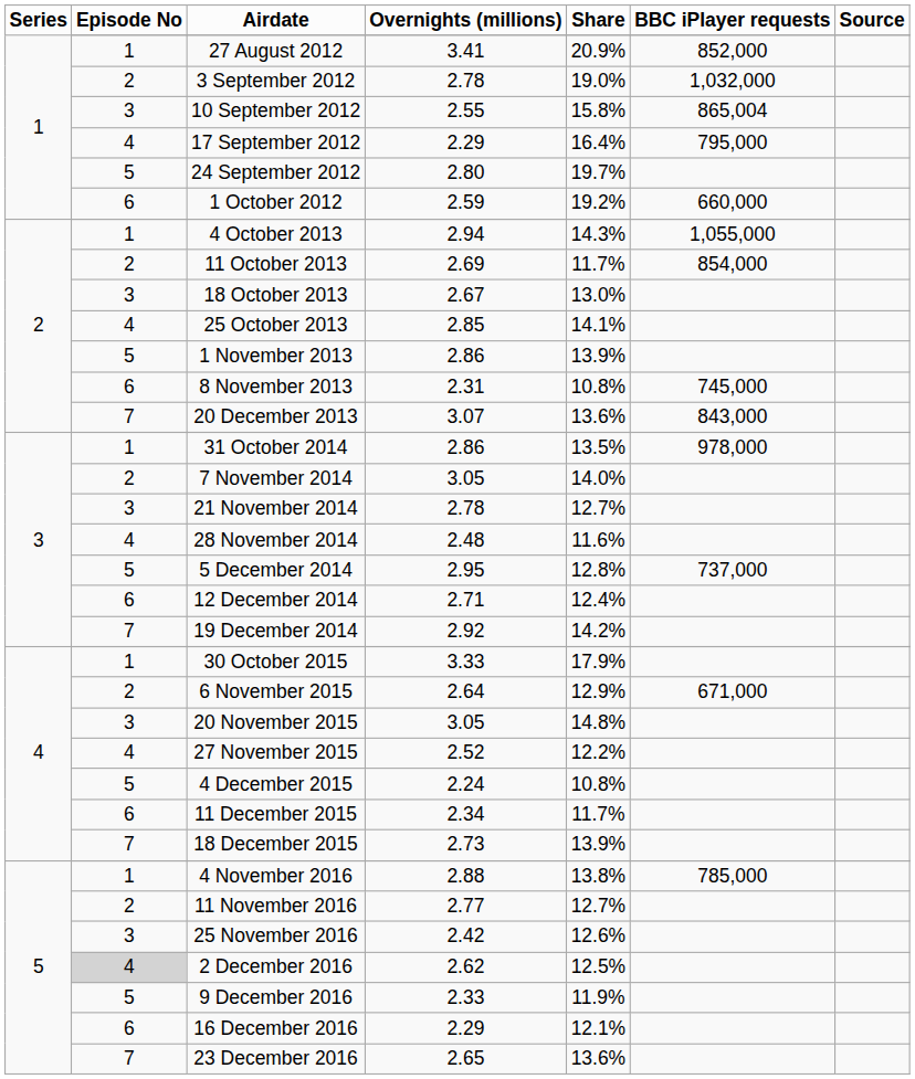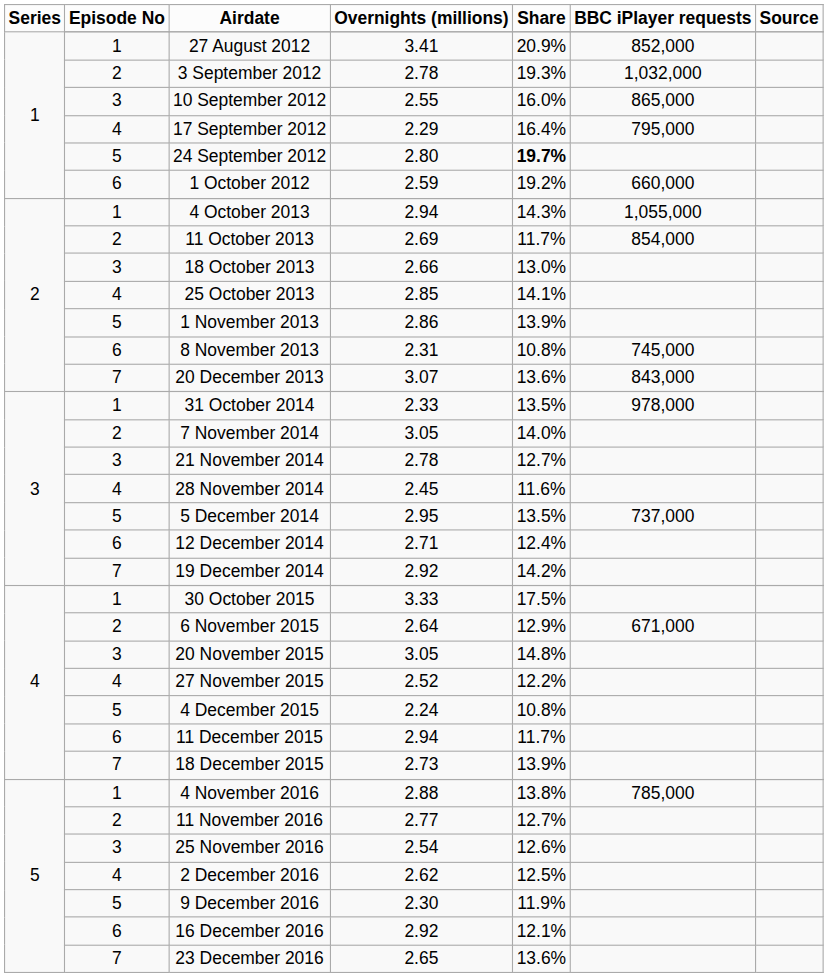3 September 2012 | Share: 19.0% -> 19.3%
10 September 2012 | Share: 15.8% -> 16.0%
10 September 2012 | BBC iPlayer requests: 865,004 -> 865,000
24 September 2012 | Share: normal -> bold
18 October 2013 | Overnights (millions): 2.67 -> 2.66
31 October 2014 | Overnights (millions): 2.86 -> 2.33
28 November 2014 | Overnights (millions): 2.48 -> 2.45
5 December 2014 | Share: 12.8% -> 13.5%
30 October 2015 | Share: 17.9% -> 17.5%
11 December 2015 | Overnights (millions): 2.34 -> 2.94
25 November 2016 | Overnights (millions): 2.42 -> 2.54
2 December 2016 | Episode No: lightgrey background -> no background
9 December 2016 | Overnights (millions): 2.33 -> 2.30
16 December 2016 | Overnights (millions): 2.29 -> 2.92
